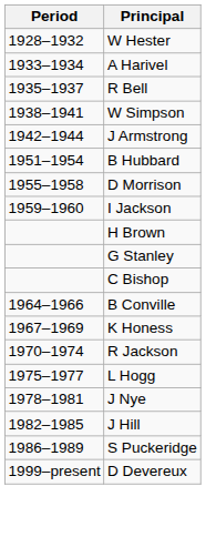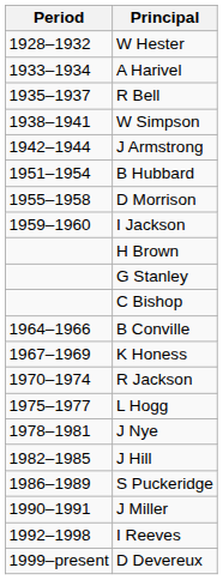+ row: 1990–1991 | J Miller
+ row: 1992–1998 | I Reeves
